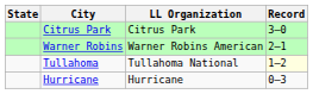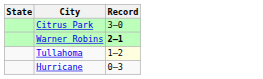- column: LL Organization | Citrus Park | Warner Robins American | Tullahoma National | Hurricane
Warner Robins | Record: normal -> bold
